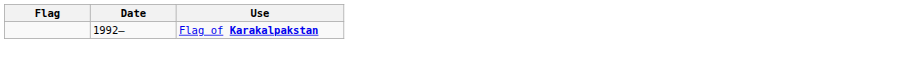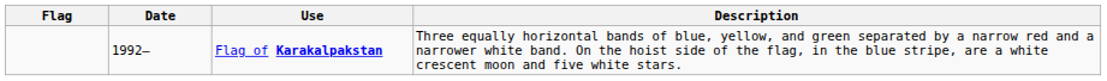+ column: Description | Three equally horizontal bands of blue, yellow, and green separated by a narrow red and a narrower white band. On the hoist side of the flag, in the blue stripe, are a white crescent moon and five white stars.
